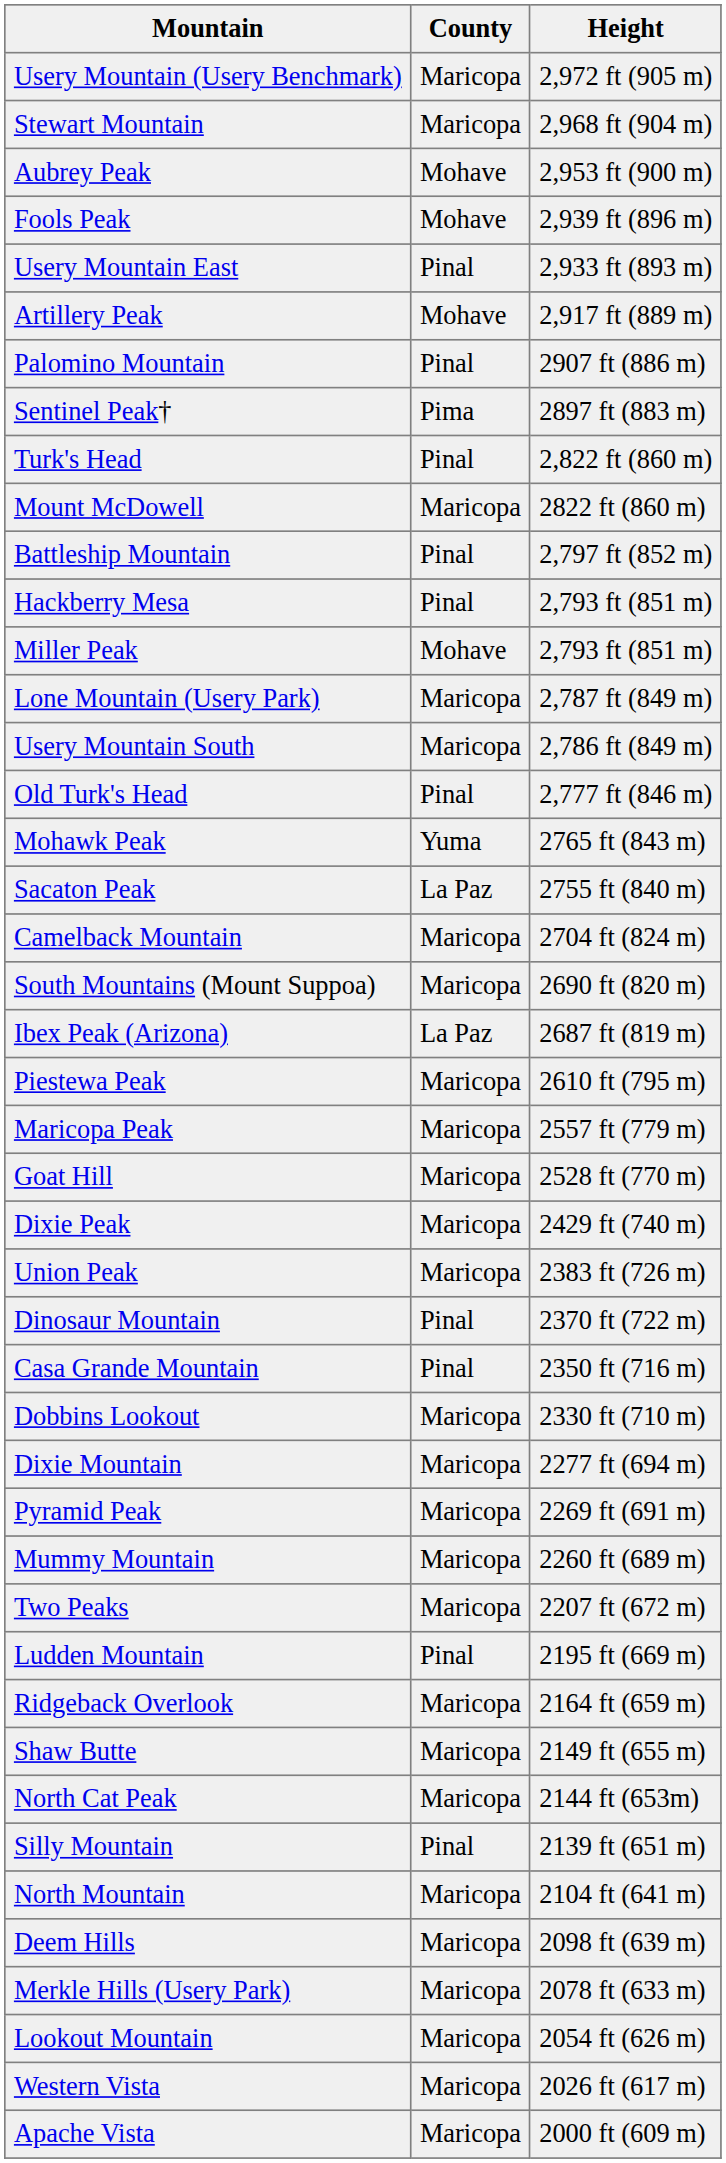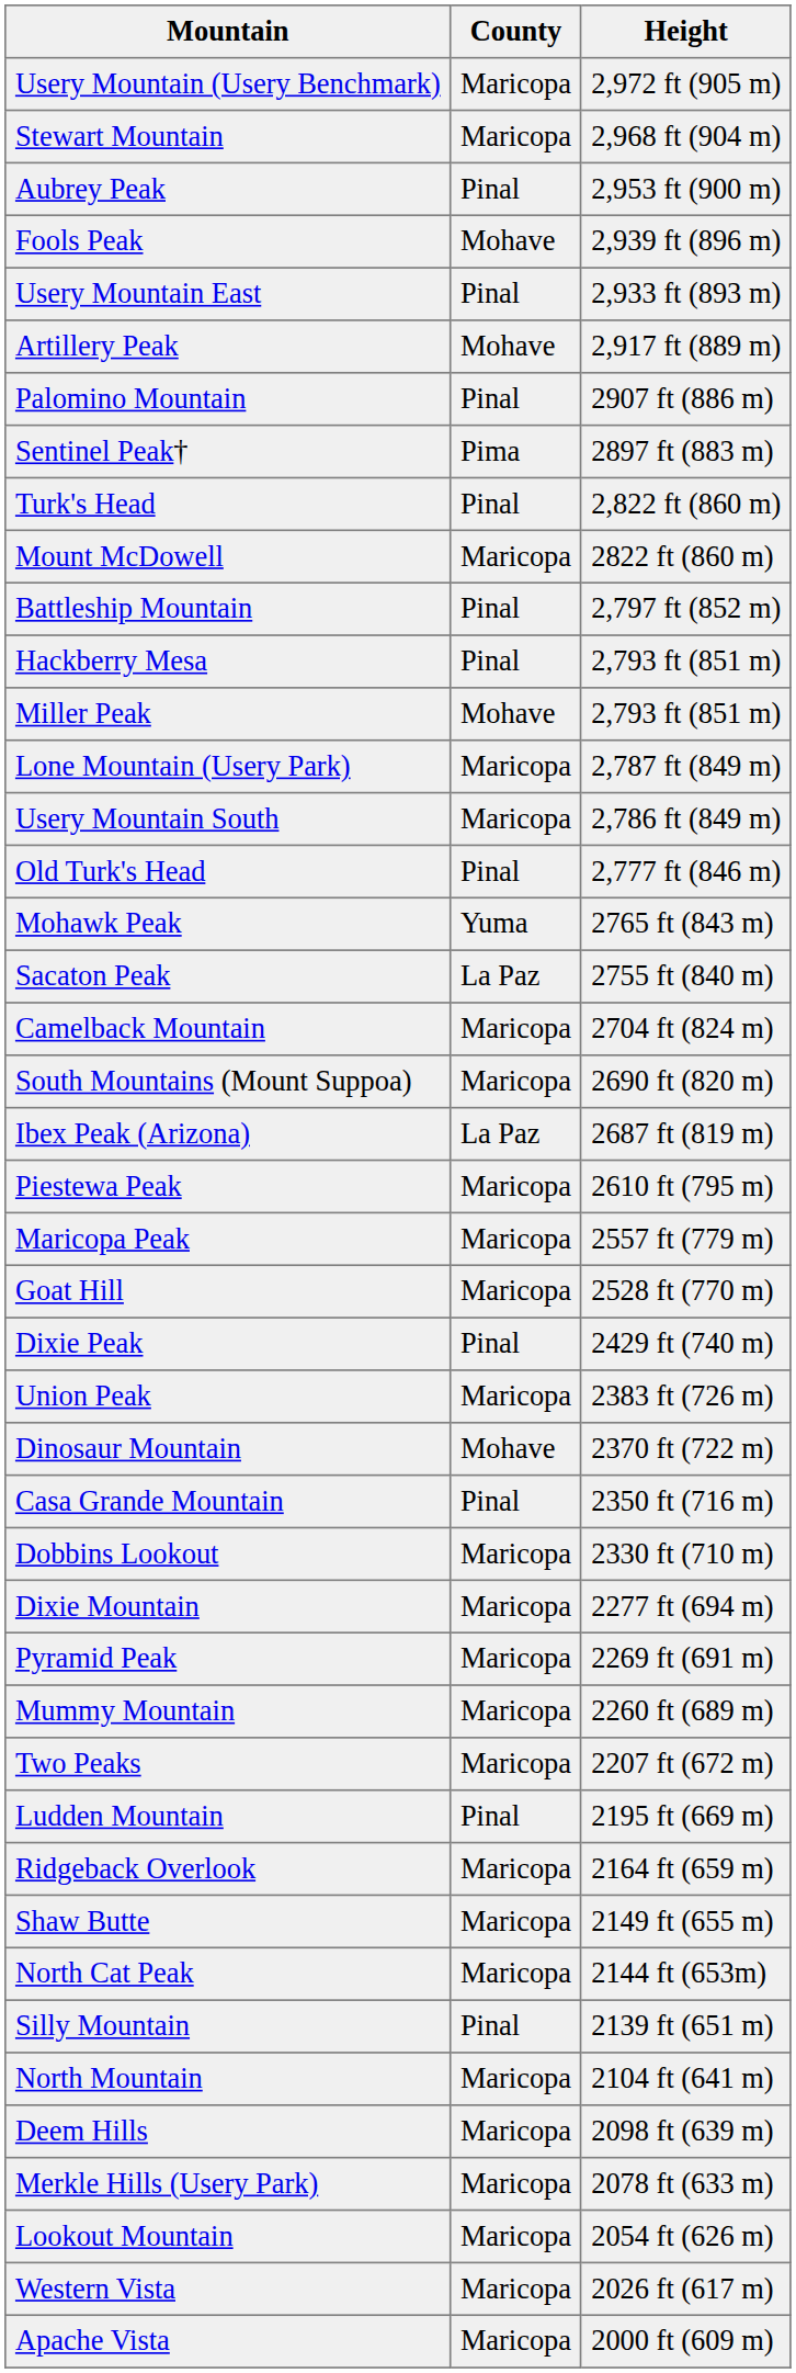Aubrey Peak | County: Mohave -> Pinal
Dixie Peak | County: Maricopa -> Pinal
Dinosaur Mountain | County: Pinal -> Mohave
